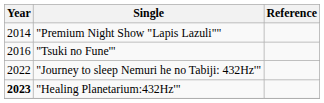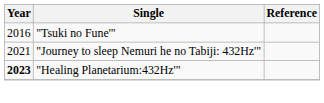- row: 2014 | "Premium Night Show "Lapis Lazuli""
"Journey to sleep Nemuri he no Tabiji: 432Hz'" | Year: 2022 -> 2021
